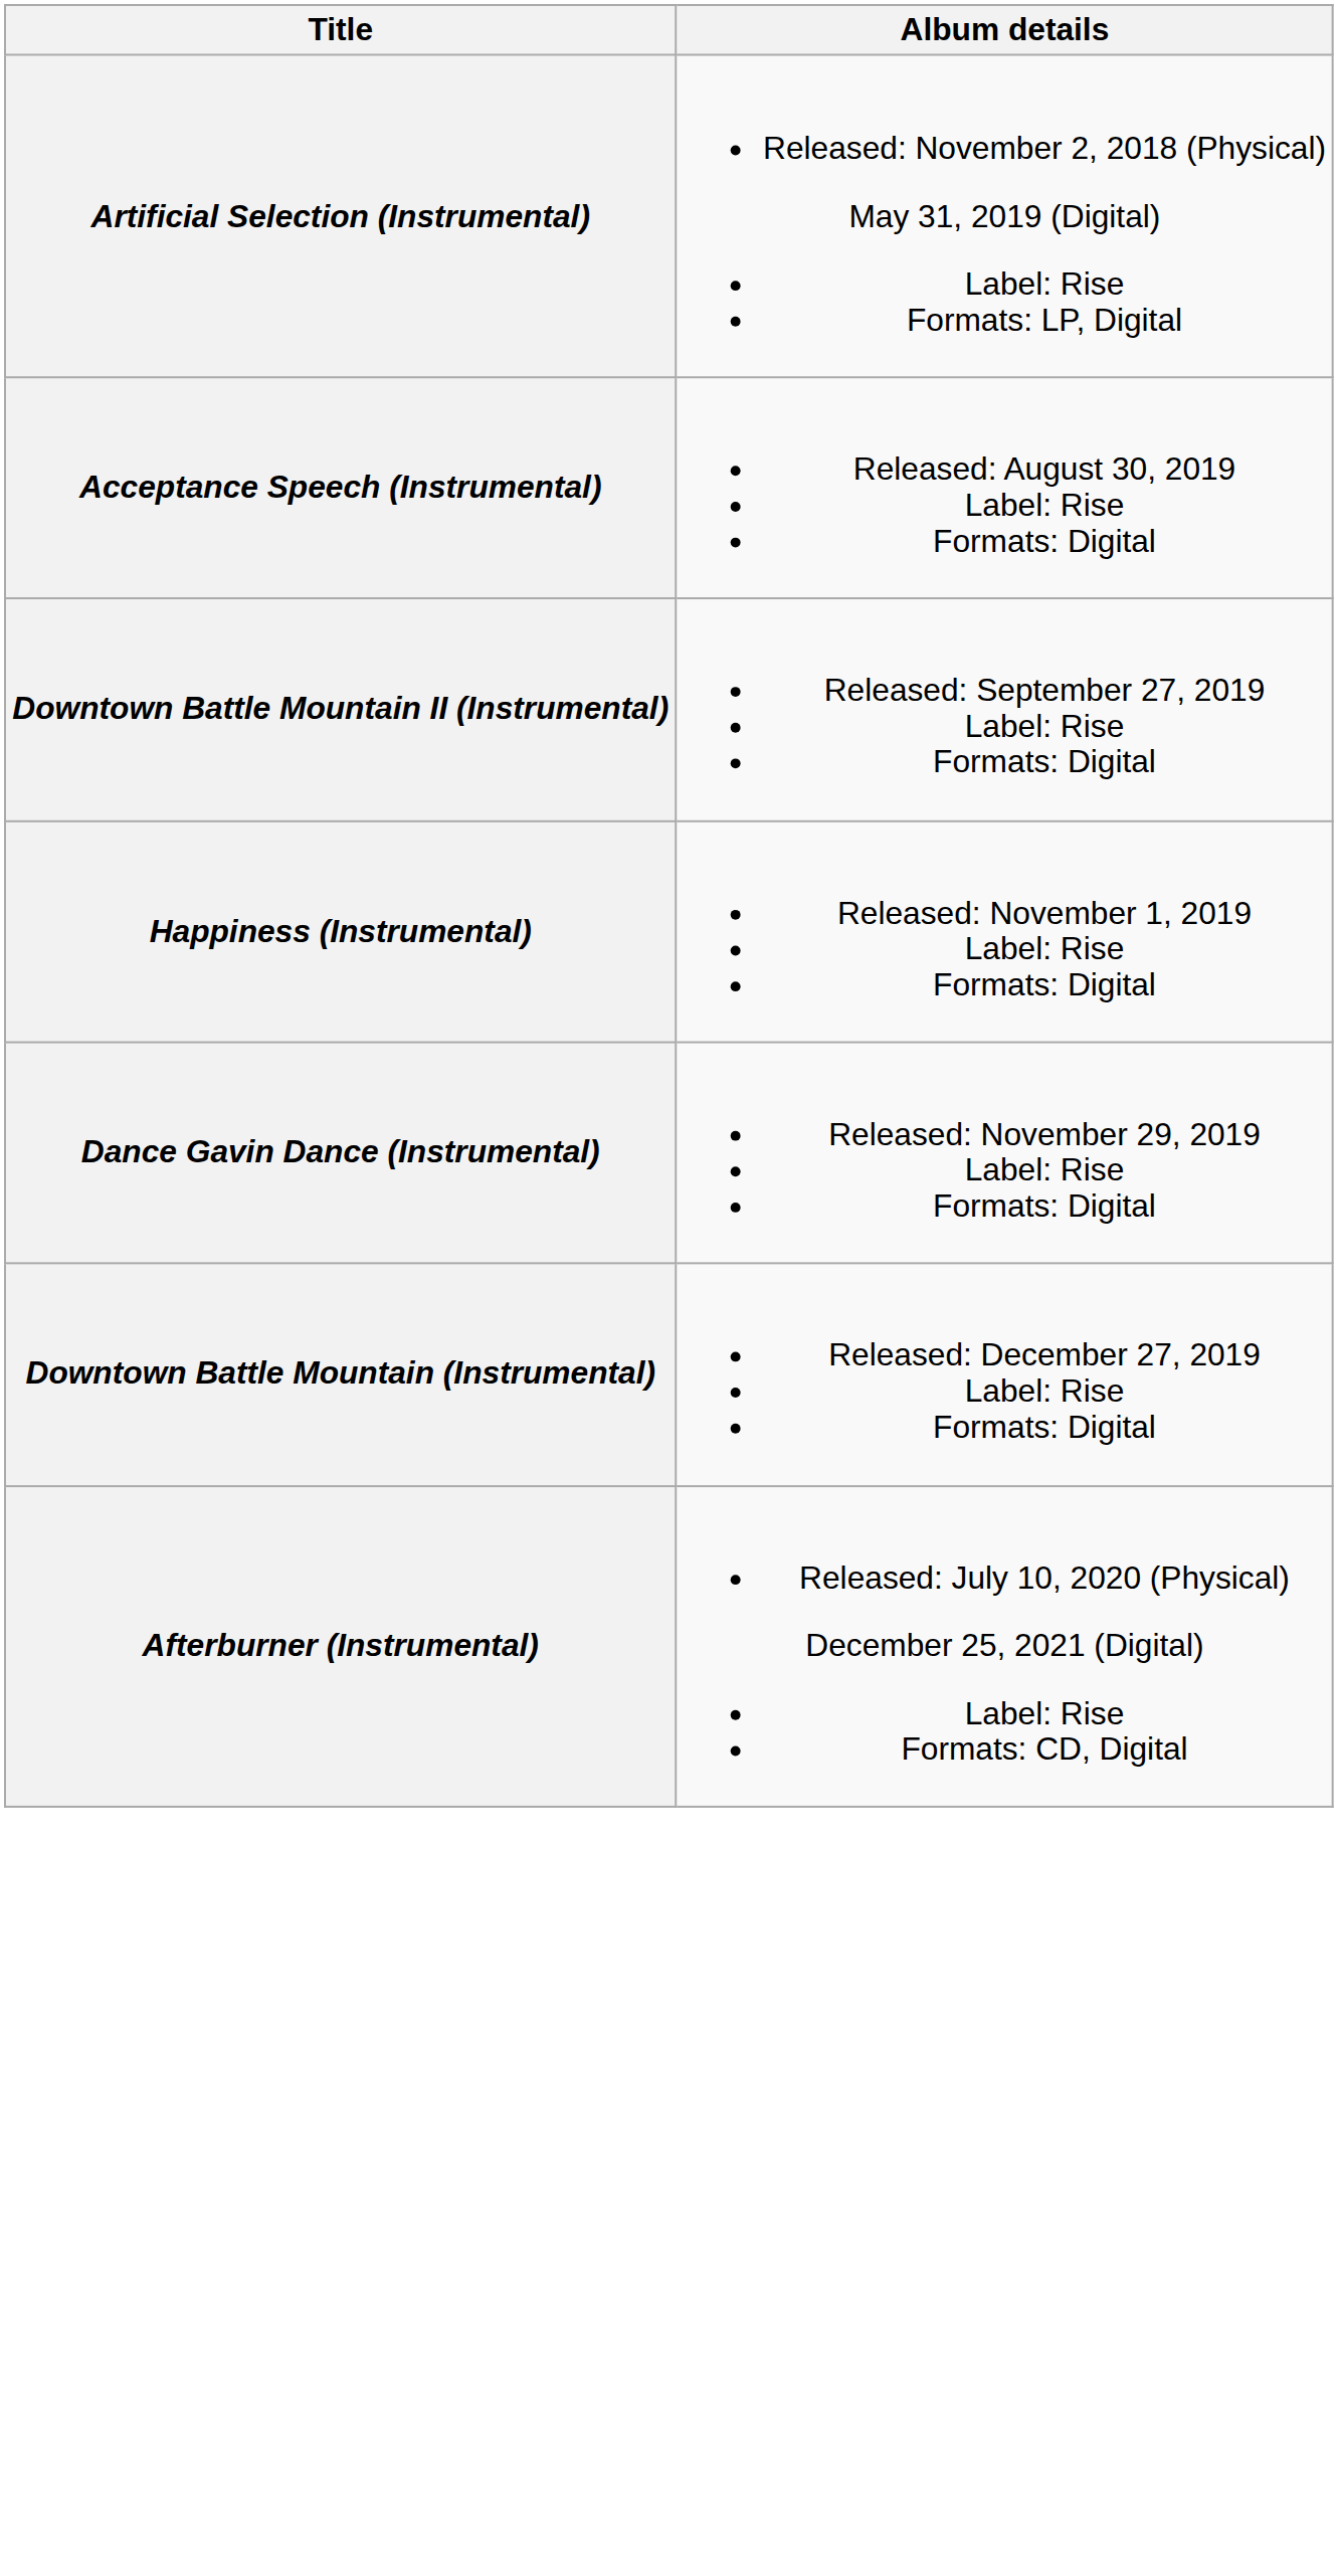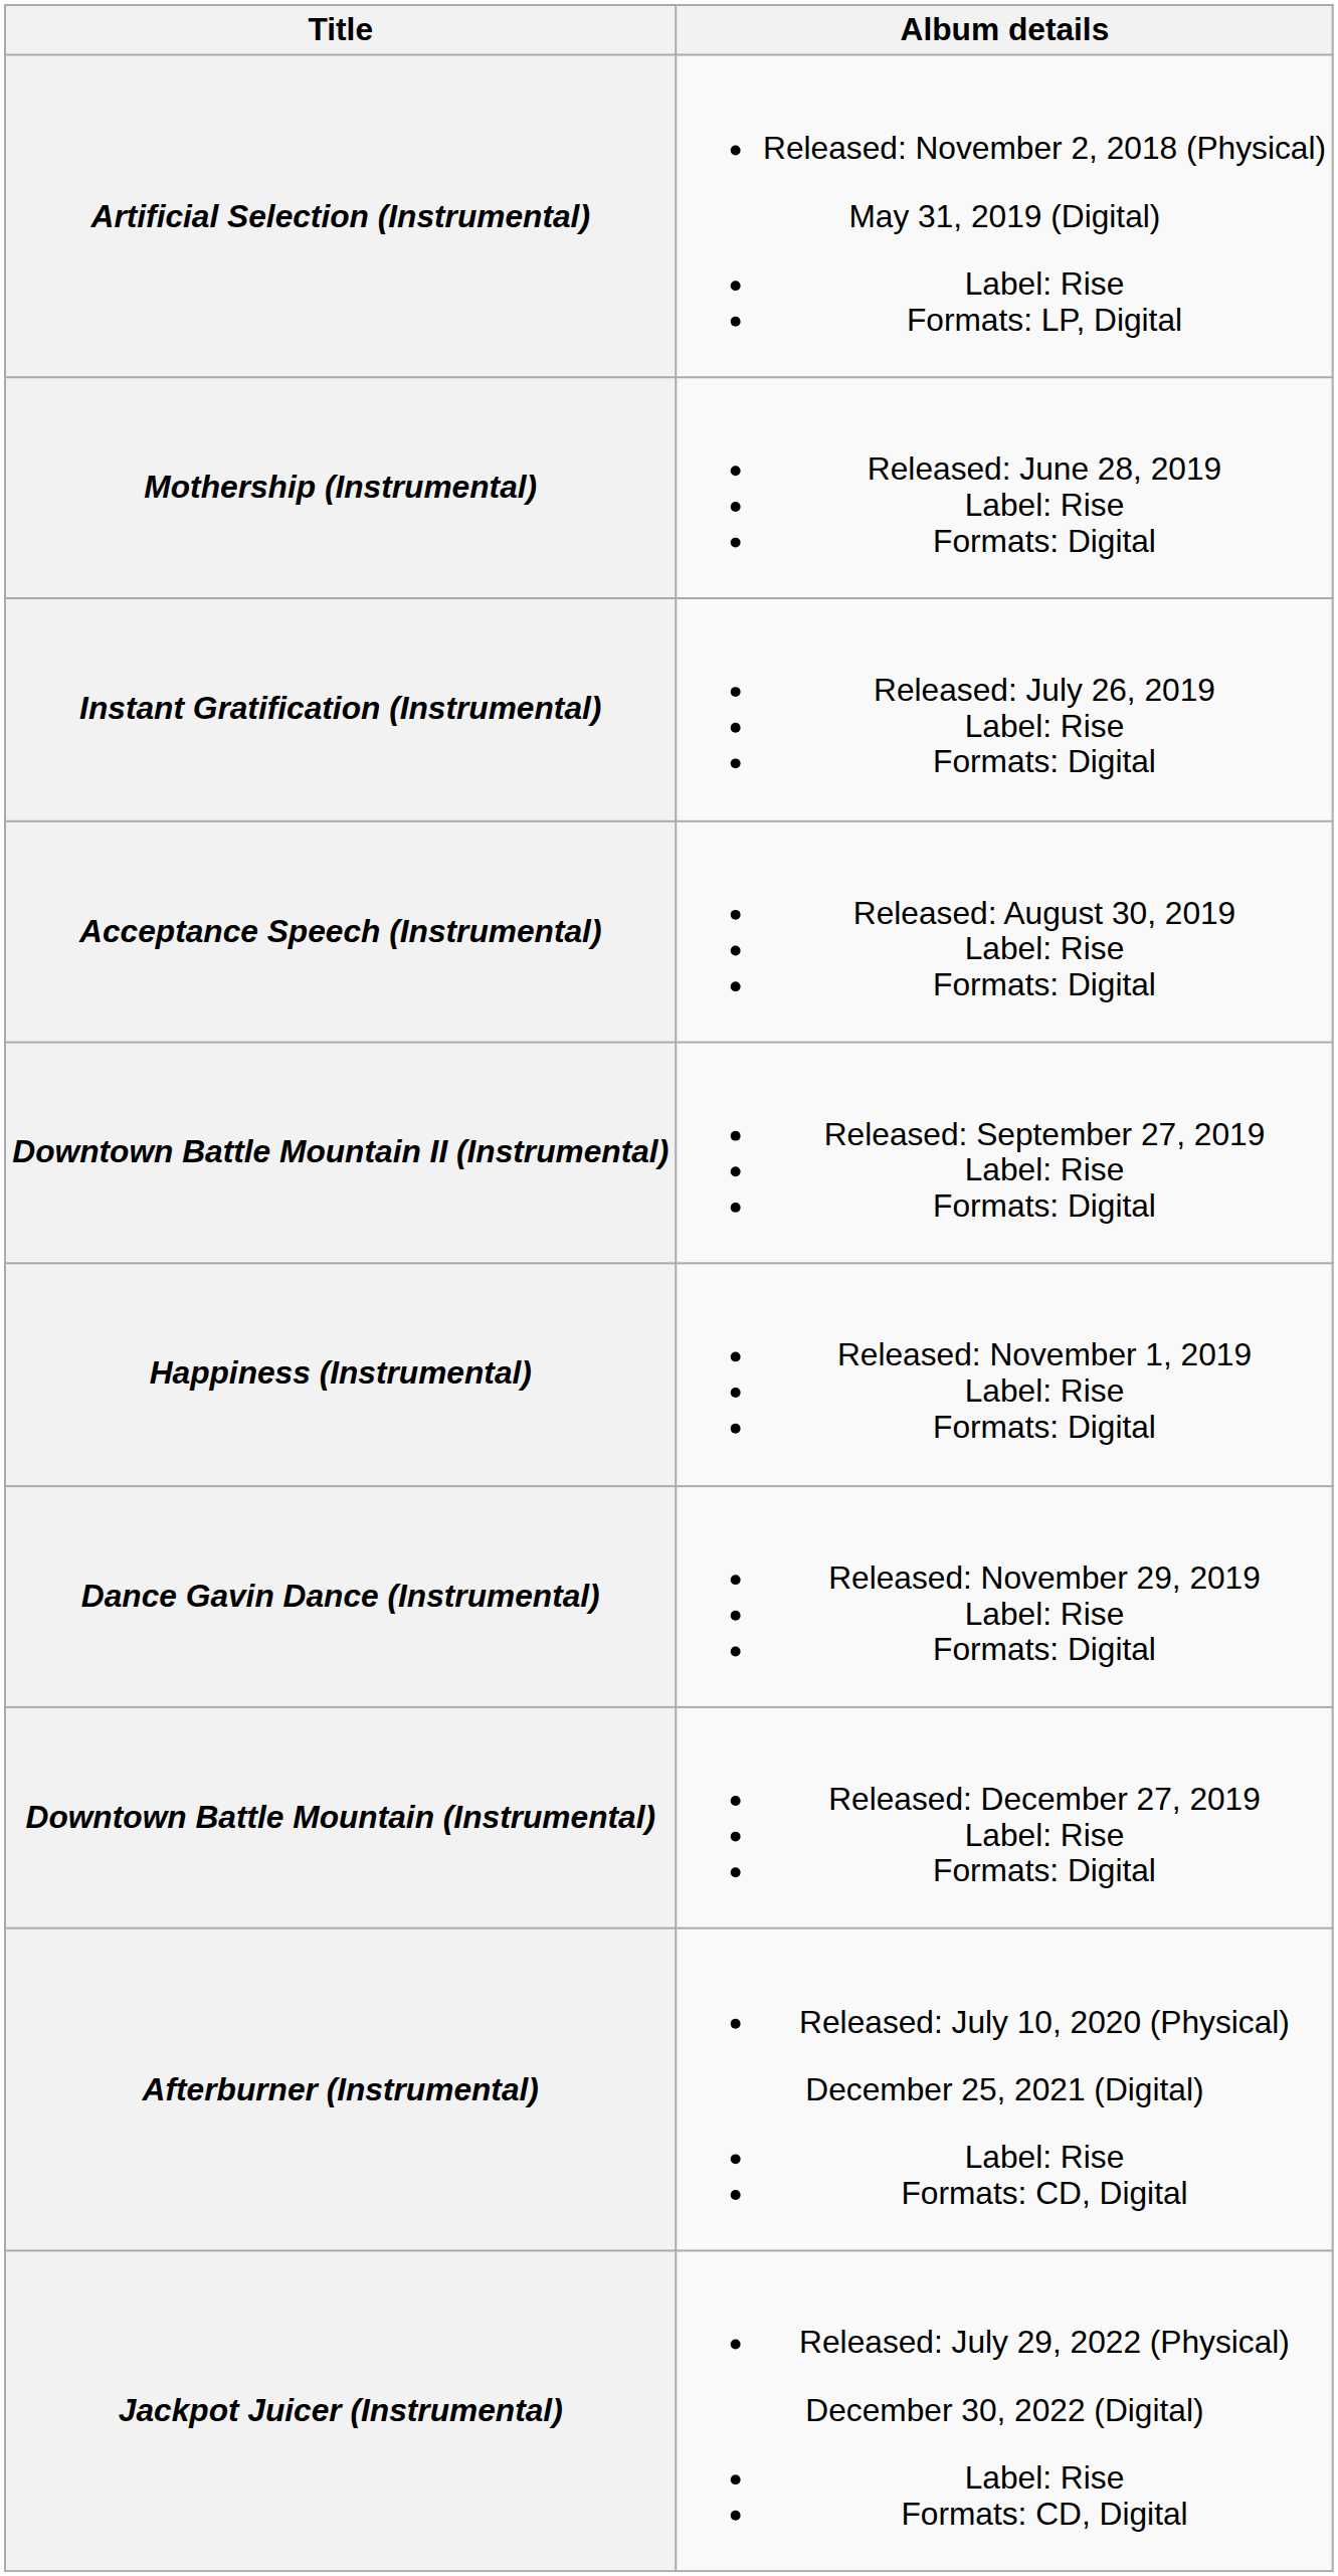+ row: Mothership (Instrumental) | Released: June 28, 2019 Label: Rise Formats: Digital
+ row: Instant Gratification (Instrumental) | Released: July 26, 2019 Label: Rise Formats: Digital
+ row: Jackpot Juicer (Instrumental) | Released: July 29, 2022 (Physical) December 30, 2022 (Digital) Label: Rise Formats: CD, Digital
